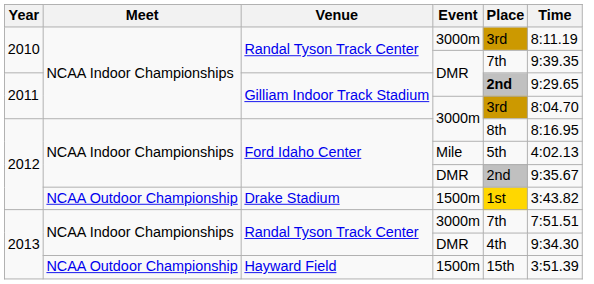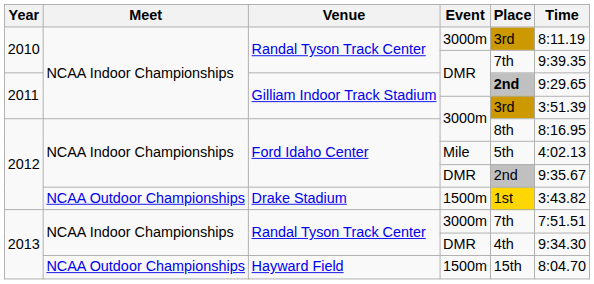Gilliam Indoor Track Stadium / 3000m | Time: 8:04.70 -> 3:51.39
Drake Stadium | Meet: NCAA Outdoor Championship -> NCAA Outdoor Championships
Hayward Field | Meet: NCAA Outdoor Championship -> NCAA Outdoor Championships
Hayward Field | Time: 3:51.39 -> 8:04.70
